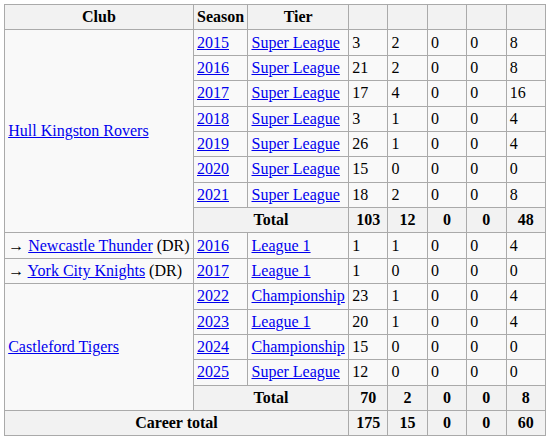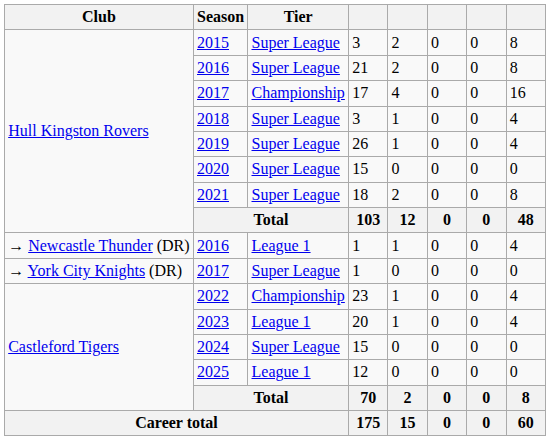2017 / 17 | Tier: Super League -> Championship
2017 / 1 | Tier: League 1 -> Super League
2024 | Tier: Championship -> Super League
2025 | Tier: Super League -> League 1
